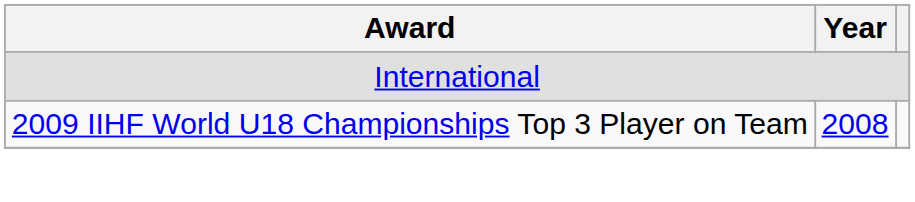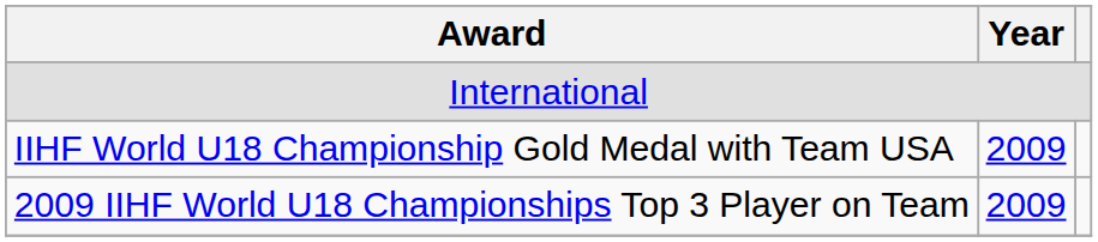+ row: IIHF World U18 Championship Gold Medal with Team USA | 2009
2009 IIHF World U18 Championships Top 3 Player on Team | Year: 2008 -> 2009
